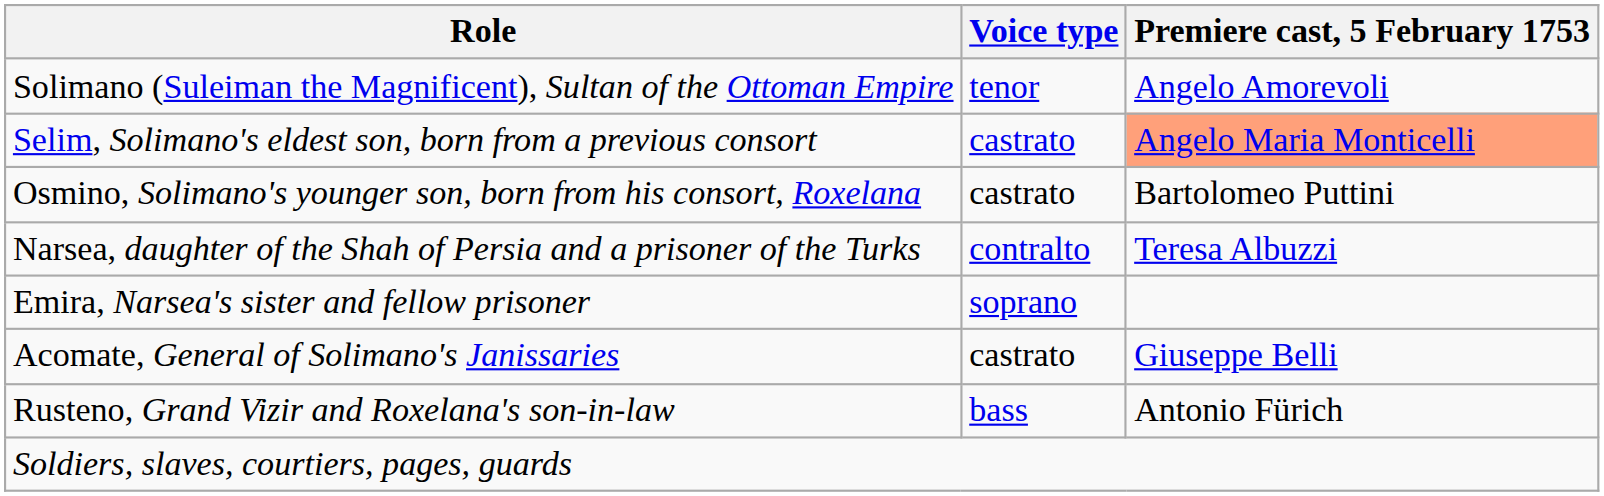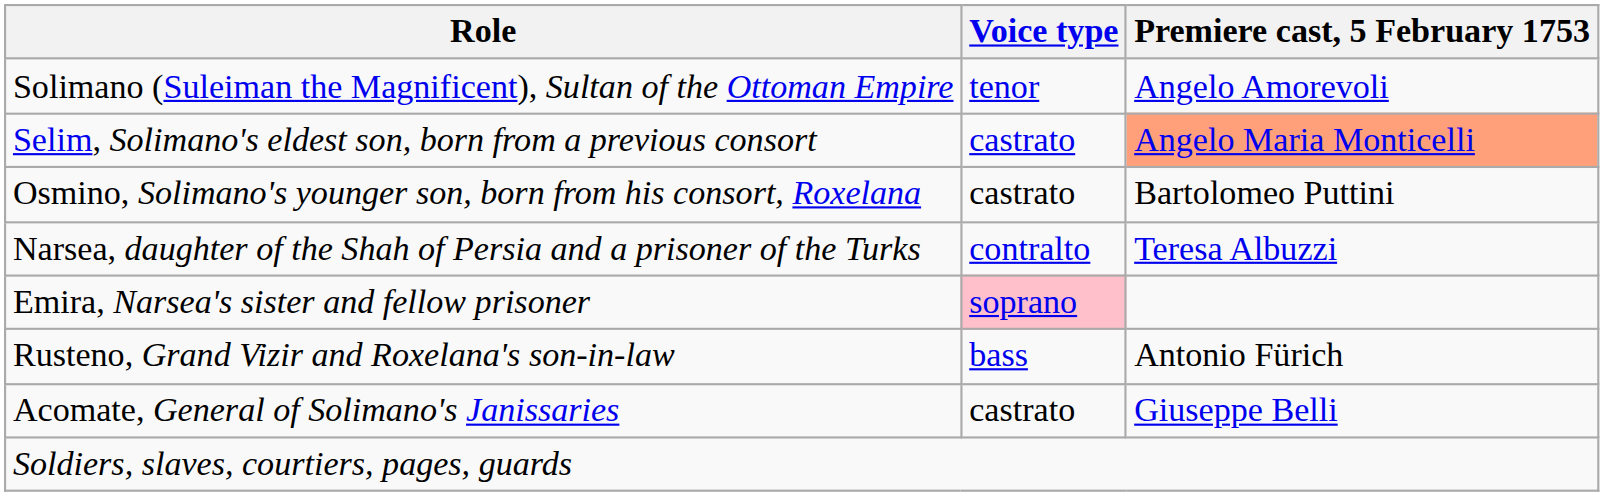Emira, Narsea's sister and fellow prisoner | Voice type: no background -> pink background
rows swapped: Acomate, General of Solimano's Janissaries <-> Rusteno, Grand Vizir and Roxelana's son-in-law
